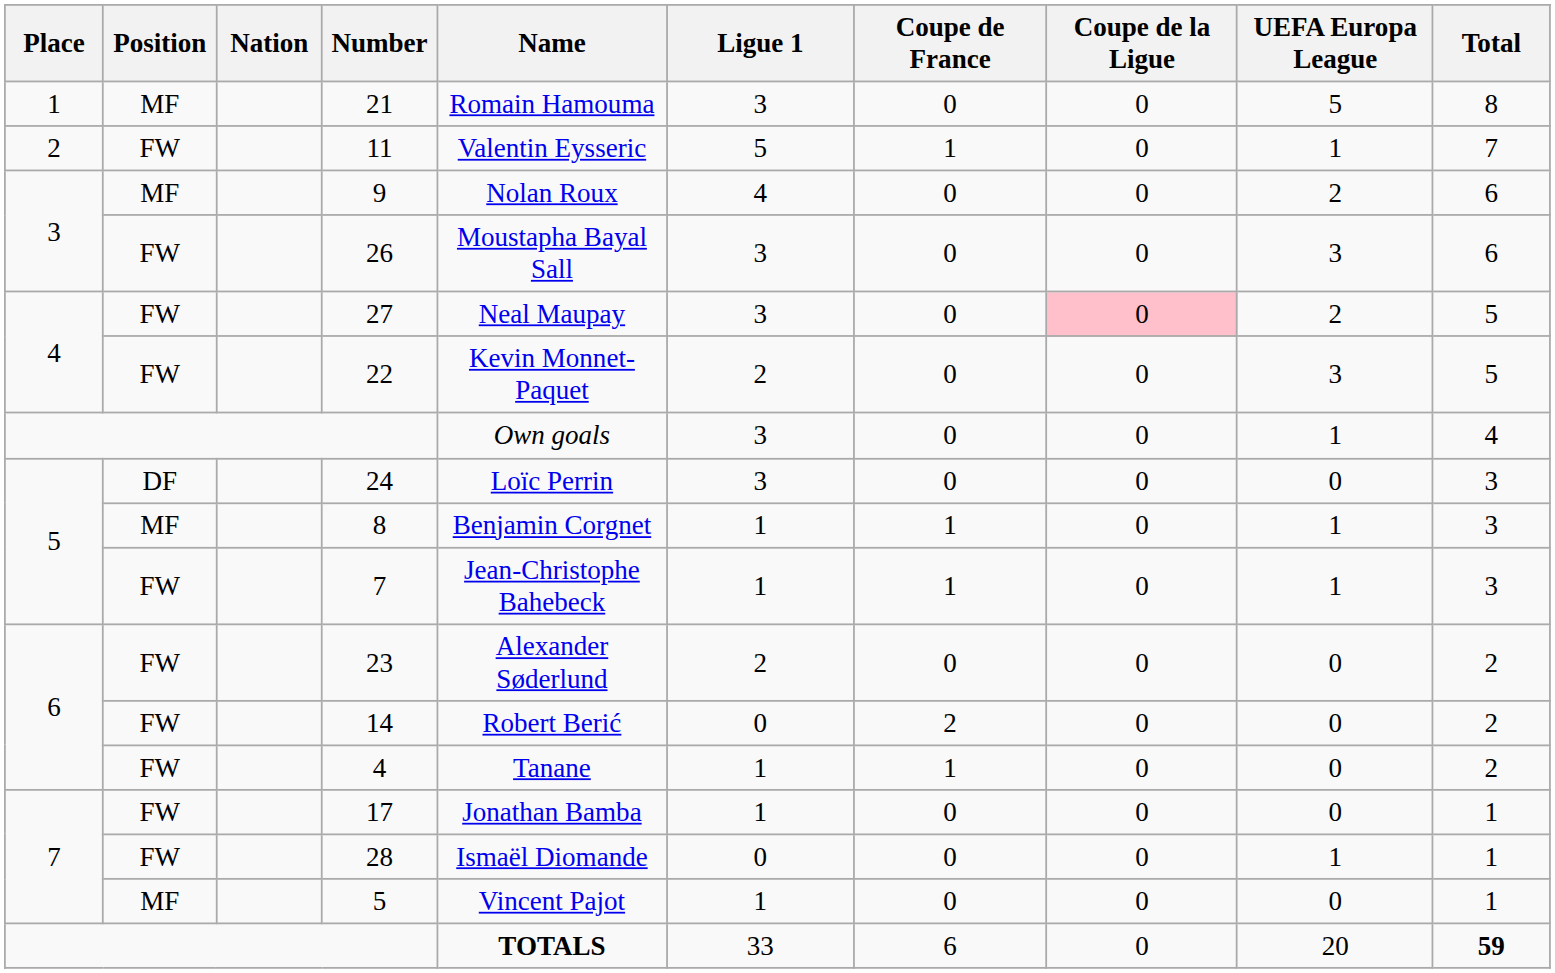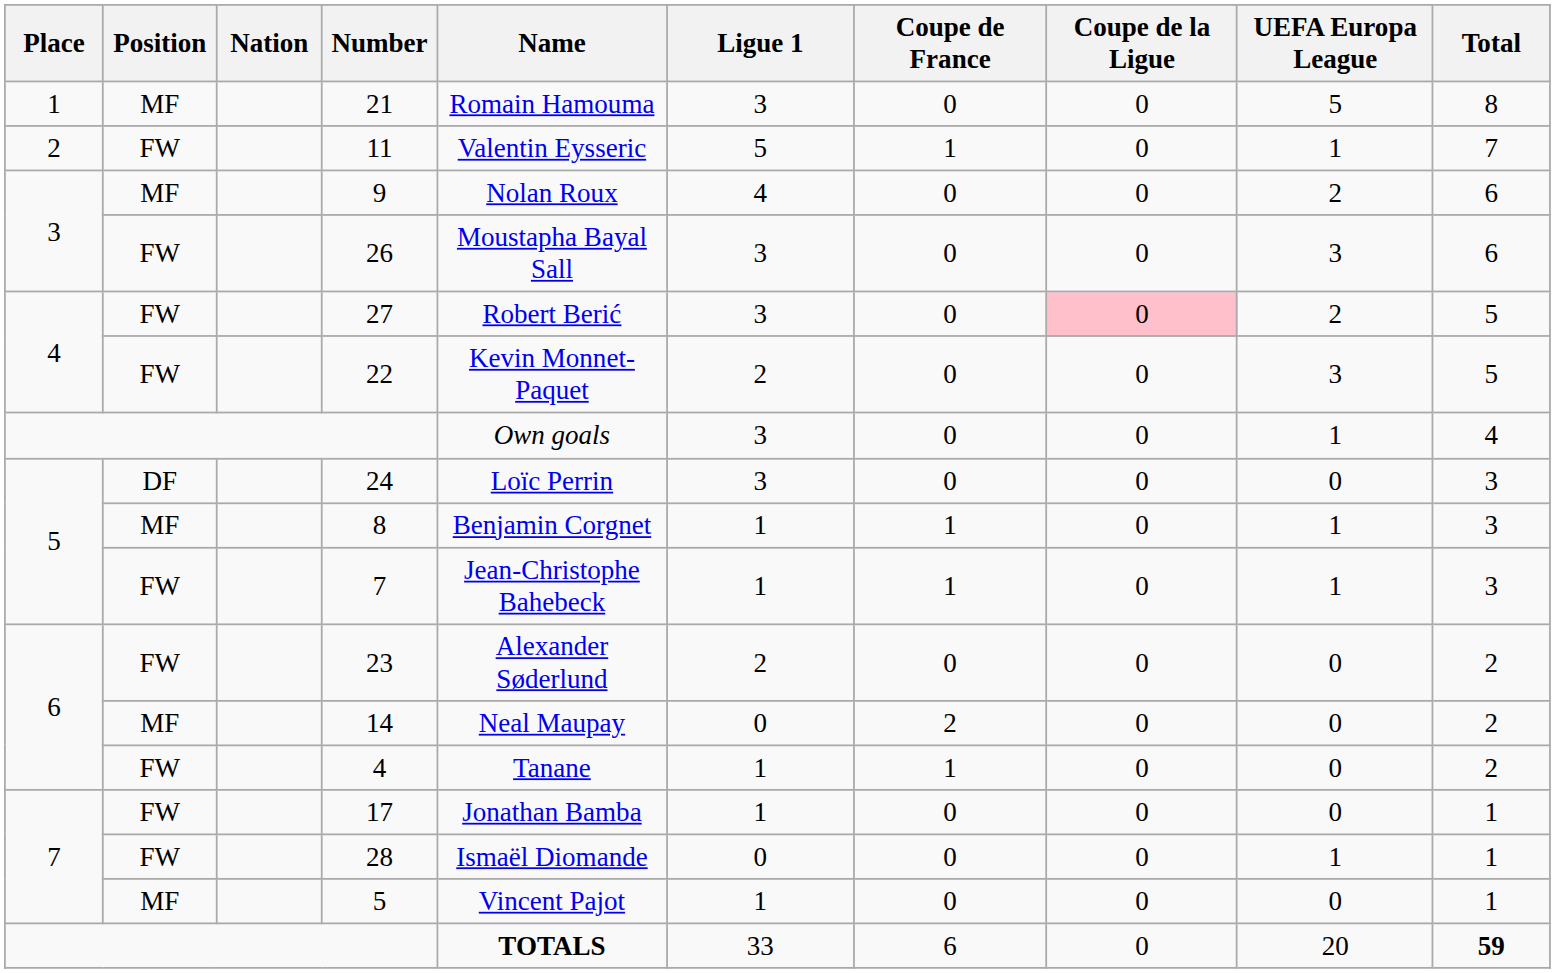27 | Name: Neal Maupay -> Robert Berić
14 | Position: FW -> MF
14 | Name: Robert Berić -> Neal Maupay
